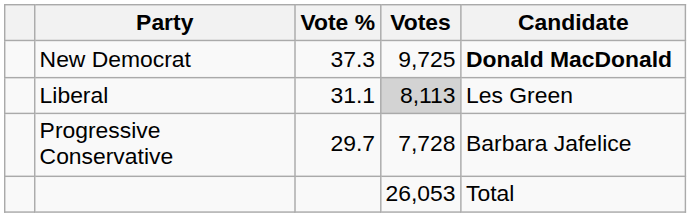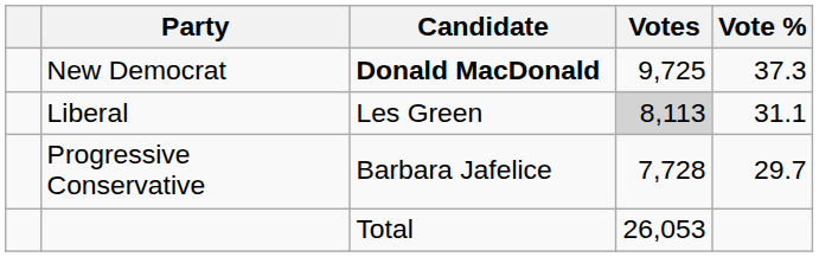columns swapped: Candidate <-> Vote %
